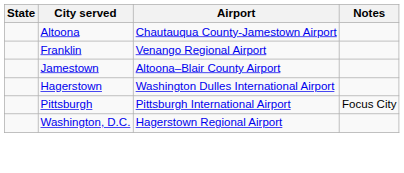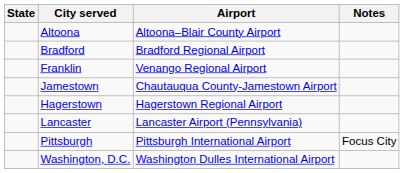Altoona | Airport: Chautauqua County-Jamestown Airport -> Altoona–Blair County Airport
+ row: Bradford | Bradford Regional Airport
Jamestown | Airport: Altoona–Blair County Airport -> Chautauqua County-Jamestown Airport
Hagerstown | Airport: Washington Dulles International Airport -> Hagerstown Regional Airport
+ row: Lancaster | Lancaster Airport (Pennsylvania)
Washington, D.C. | Airport: Hagerstown Regional Airport -> Washington Dulles International Airport
